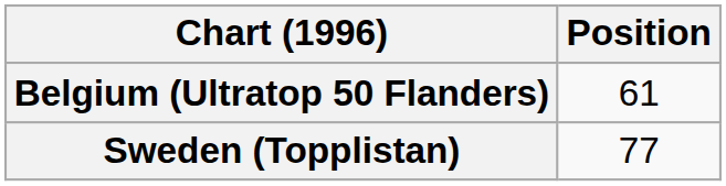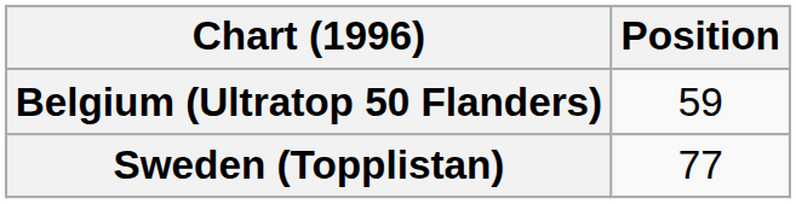Belgium (Ultratop 50 Flanders) | Position: 61 -> 59
